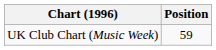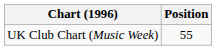UK Club Chart (Music Week) | Position: 59 -> 55
